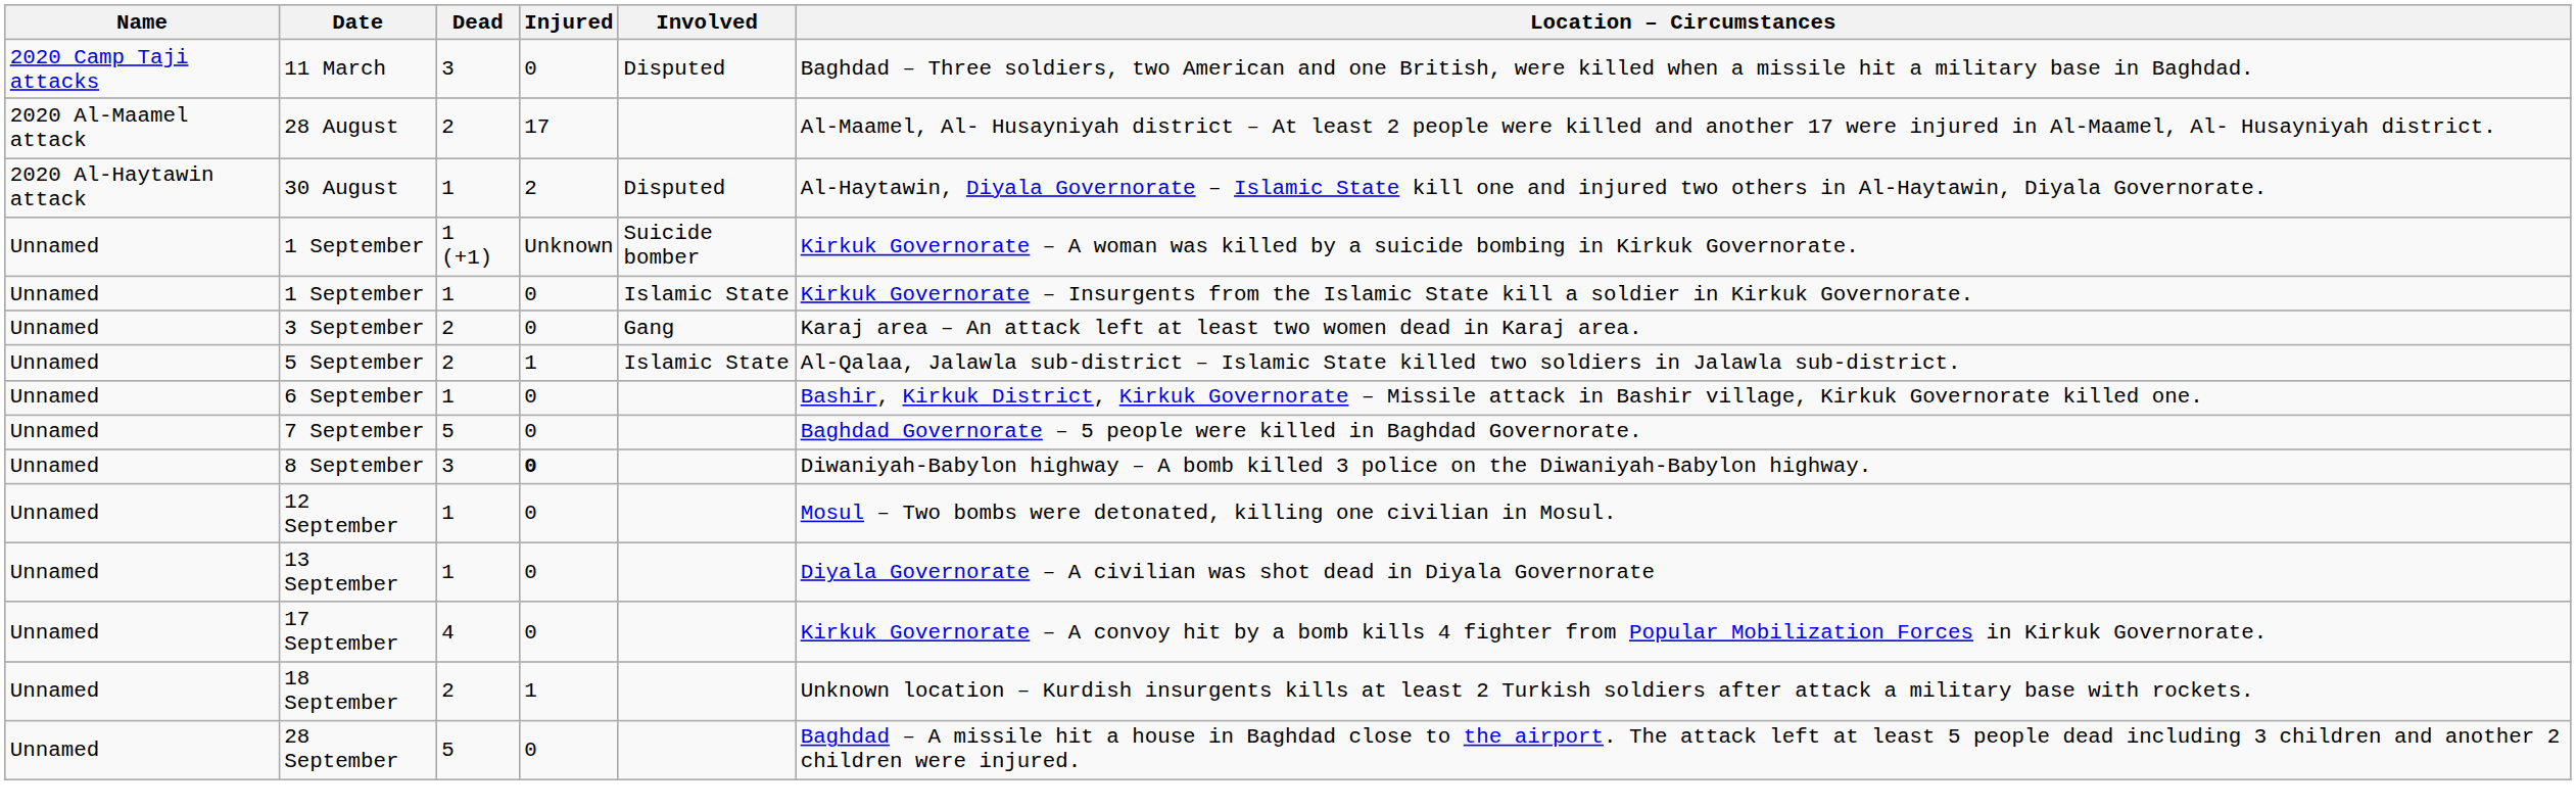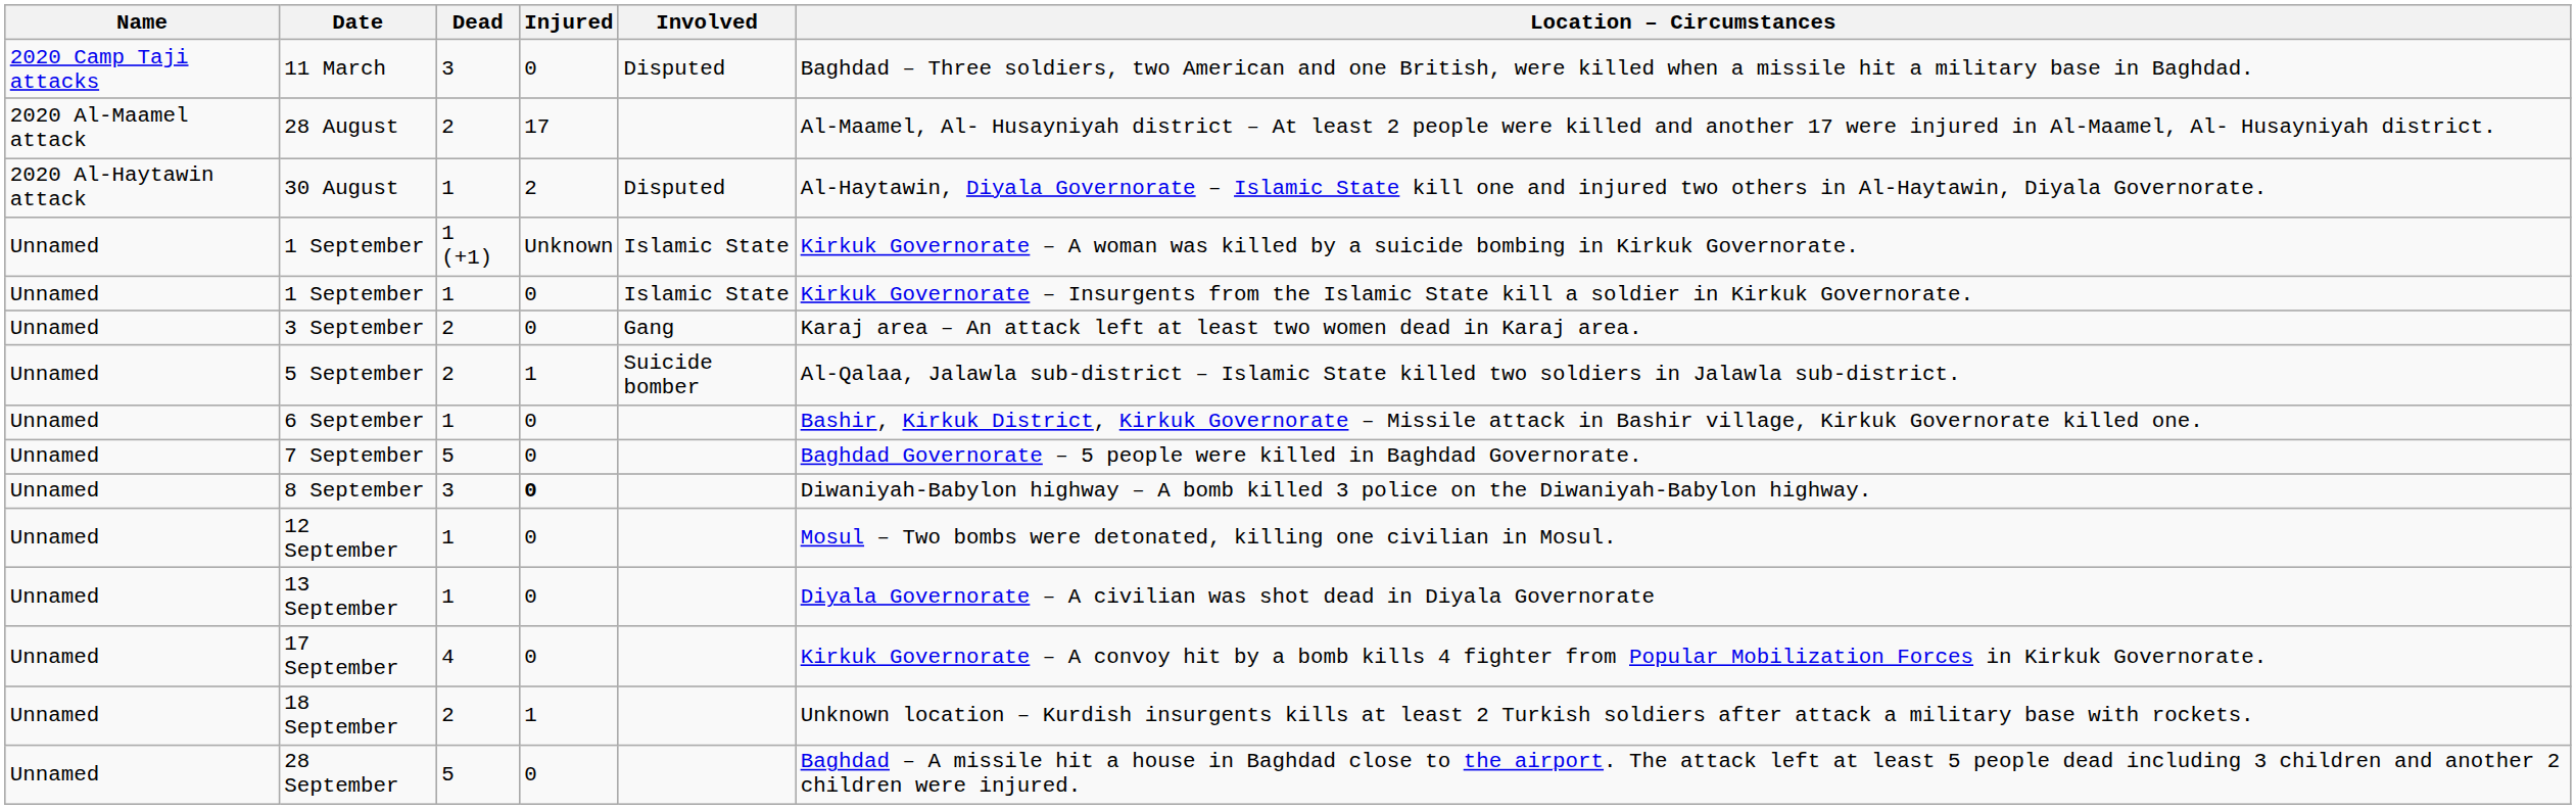1 September / 1 (+1) | Involved: Suicide bomber -> Islamic State
5 September | Involved: Islamic State -> Suicide bomber
